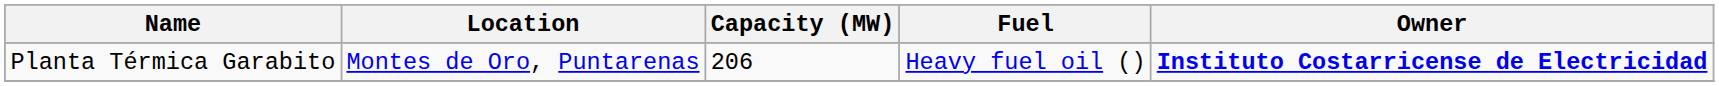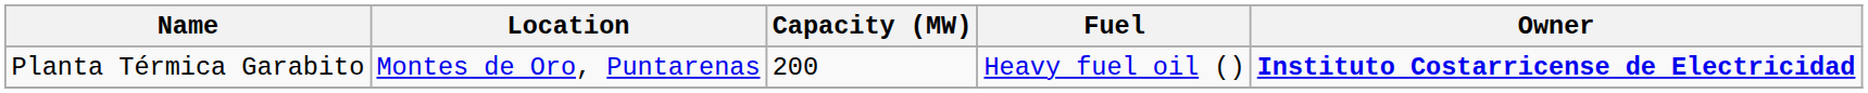Planta Térmica Garabito | Capacity (MW): 206 -> 200
